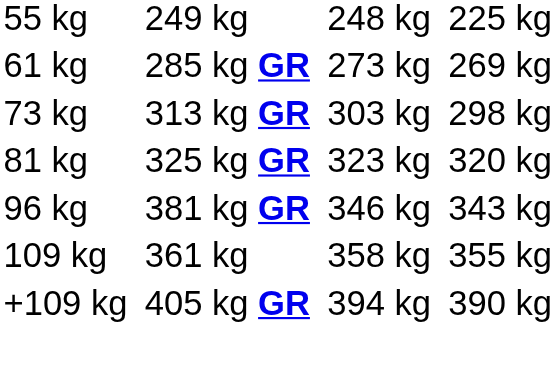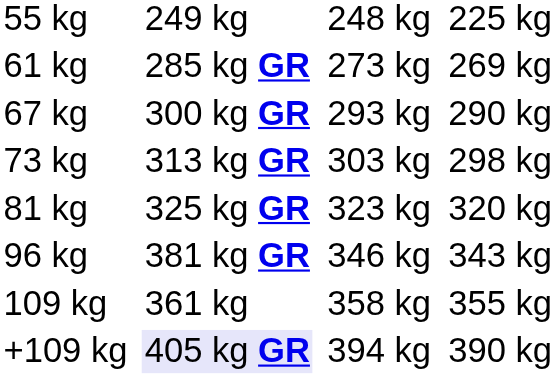+ row: 67 kg | 300 kg GR | 293 kg | 290 kg
+109 kg | column 3: no background -> lavender background
